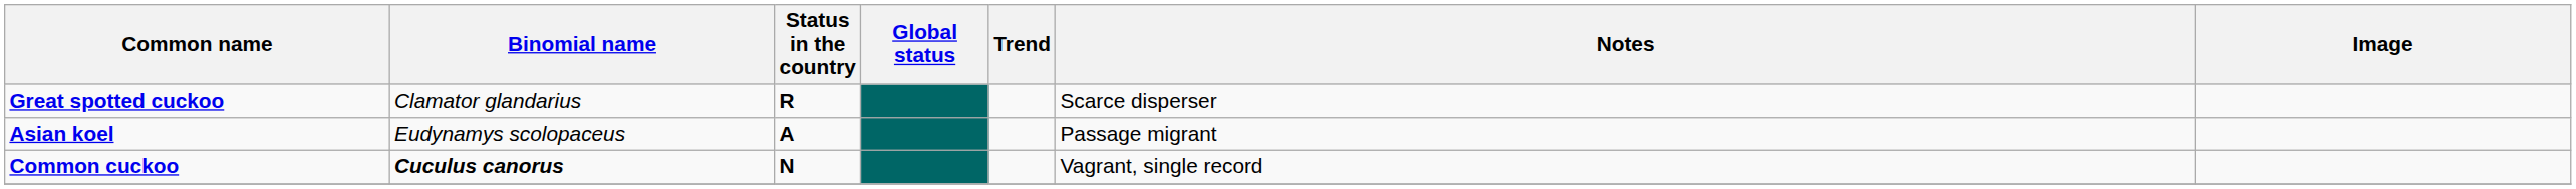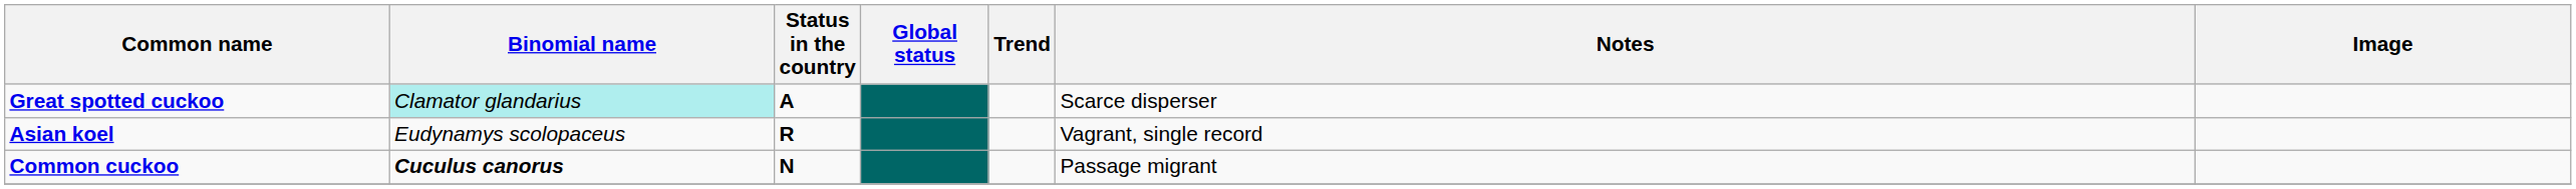Great spotted cuckoo | Binomial name: no background -> paleturquoise background
Great spotted cuckoo | Status in the country: R -> A
Asian koel | Status in the country: A -> R
Asian koel | Notes: Passage migrant -> Vagrant, single record
Common cuckoo | Notes: Vagrant, single record -> Passage migrant
